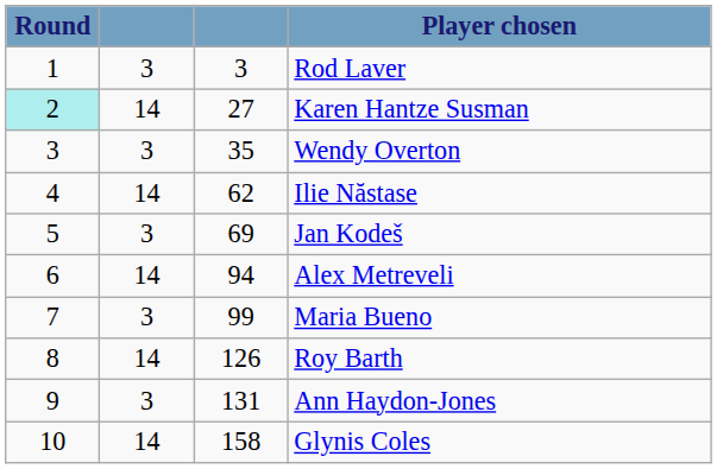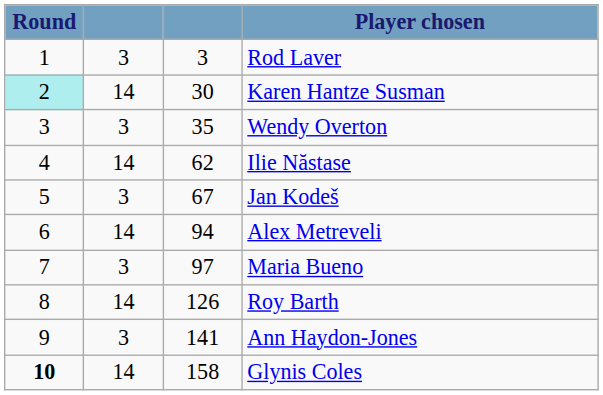Karen Hantze Susman | column 3: 27 -> 30
Jan Kodeš | column 3: 69 -> 67
Maria Bueno | column 3: 99 -> 97
Ann Haydon-Jones | column 3: 131 -> 141
Glynis Coles | Round: normal -> bold
